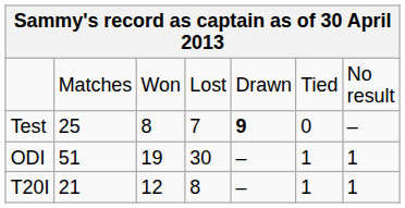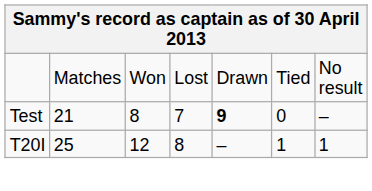Test | column 2: 25 -> 21
- row: ODI | 51 | 19 | 30 | – | 1 | 1
T20I | column 2: 21 -> 25
